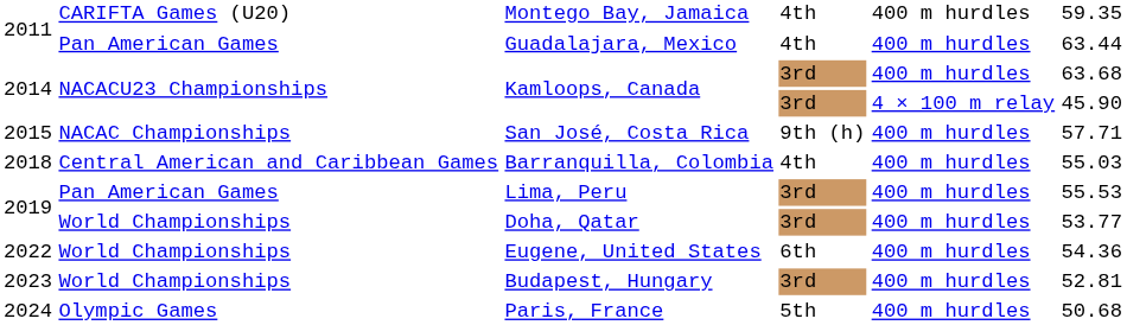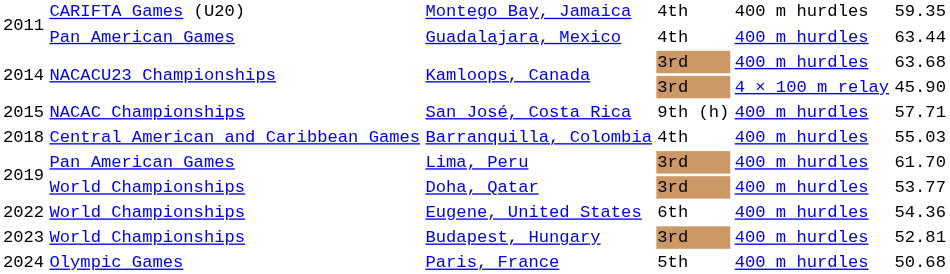Lima, Peru | column 6: 55.53 -> 61.70
